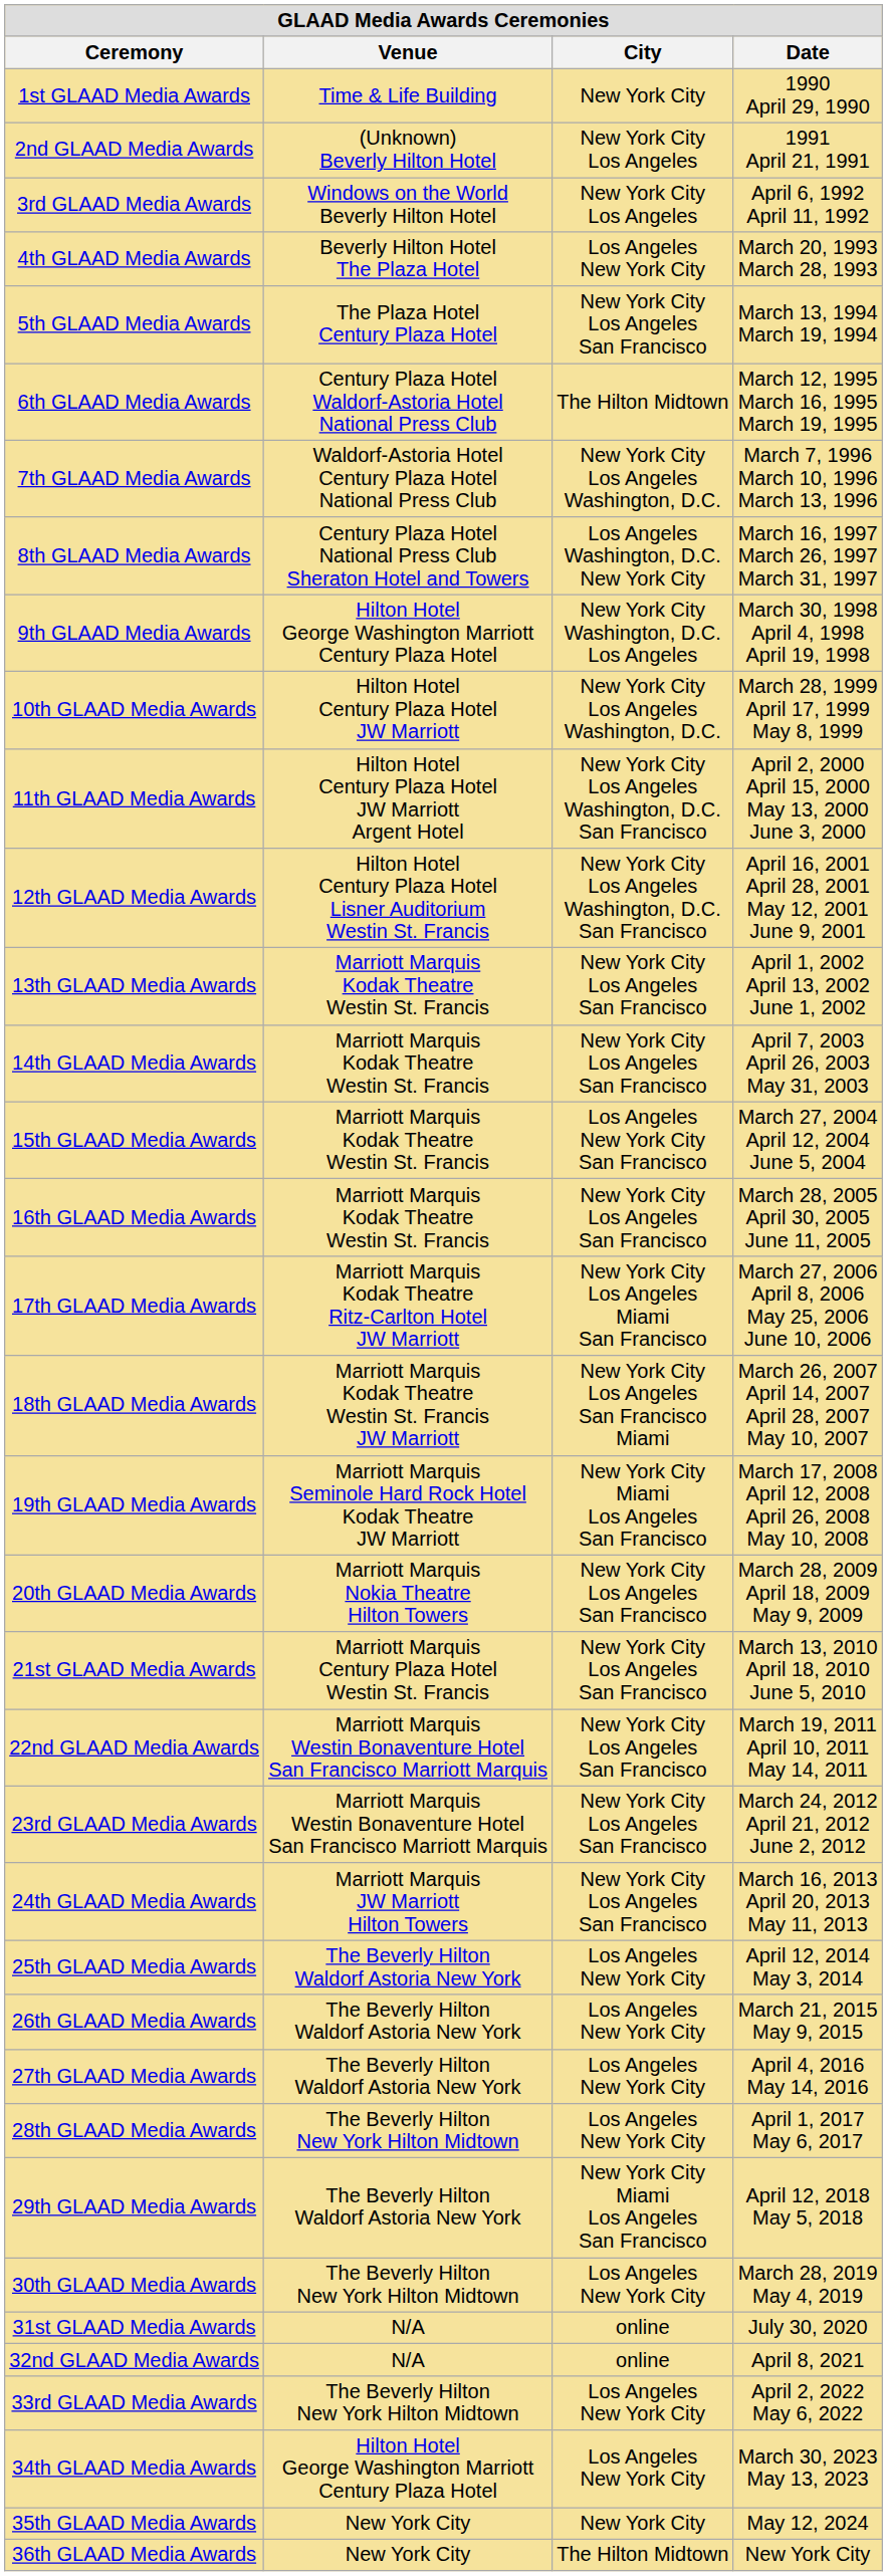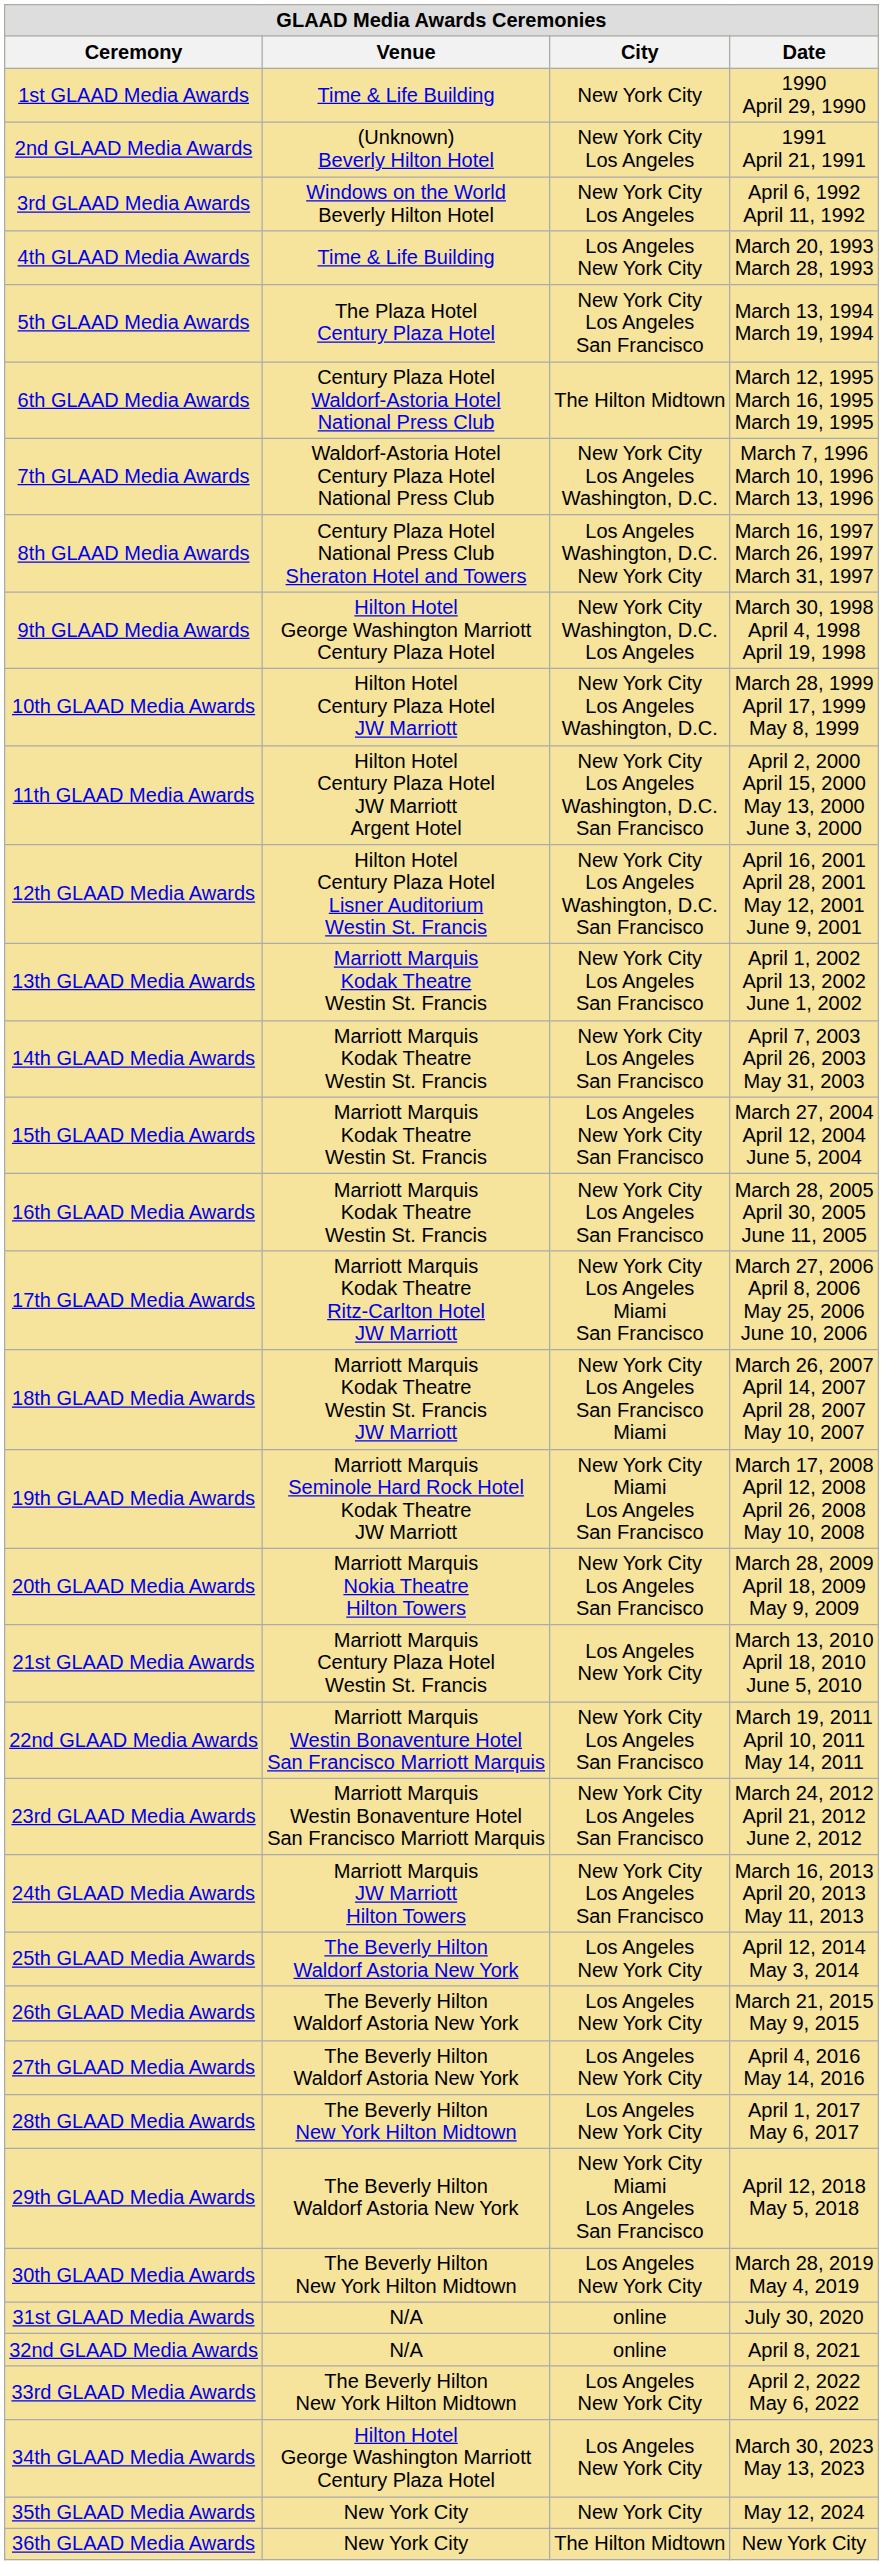4th GLAAD Media Awards | Venue: Beverly Hilton Hotel The Plaza Hotel -> Time & Life Building
21st GLAAD Media Awards | City: New York City Los Angeles San Francisco -> Los Angeles New York City
